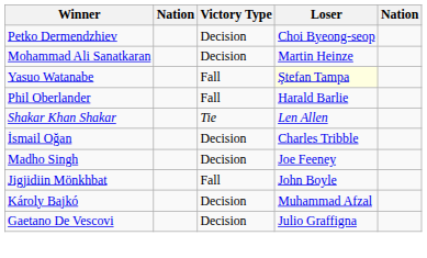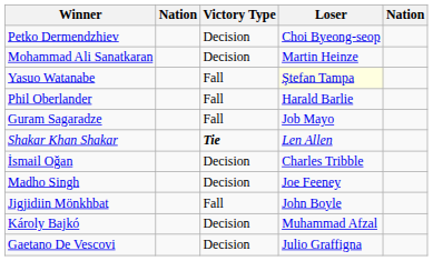+ row: Guram Sagaradze | Fall | Job Mayo
Shakar Khan Shakar | Victory Type: normal -> bold
